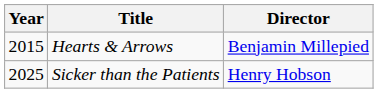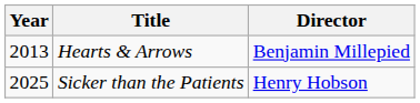Hearts & Arrows | Year: 2015 -> 2013
